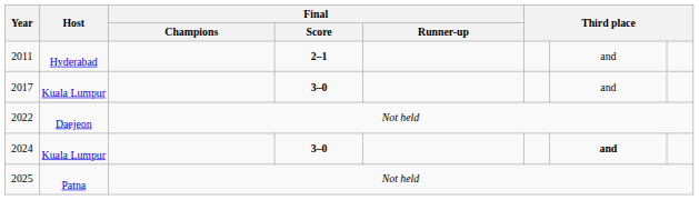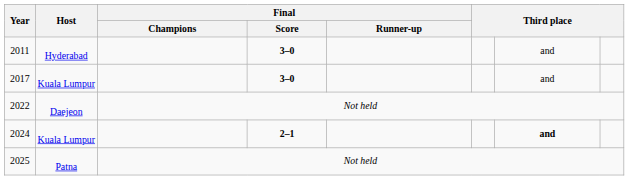2011 | Final / Score: 2–1 -> 3–0
2024 | Final / Score: 3–0 -> 2–1
